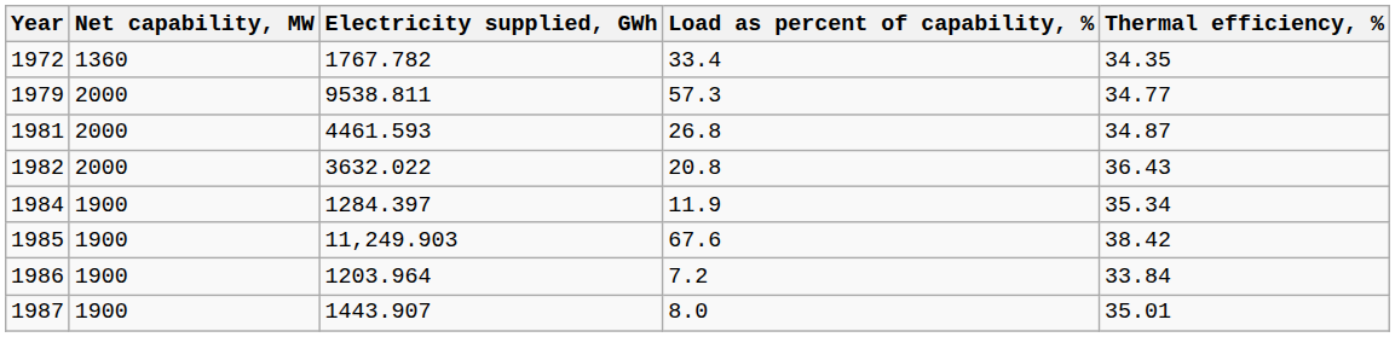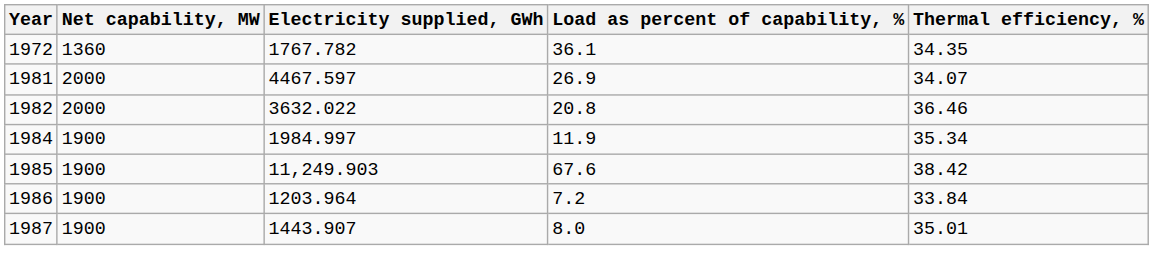1972 | Load as percent of capability, %: 33.4 -> 36.1
- row: 1979 | 2000 | 9538.811 | 57.3 | 34.77
1981 | Electricity supplied, GWh: 4461.593 -> 4467.597
1981 | Load as percent of capability, %: 26.8 -> 26.9
1981 | Thermal efficiency, %: 34.87 -> 34.07
1982 | Thermal efficiency, %: 36.43 -> 36.46
1984 | Electricity supplied, GWh: 1284.397 -> 1984.997
